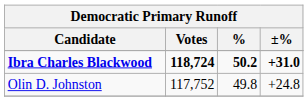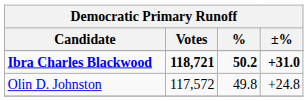Ibra Charles Blackwood | Votes: 118,724 -> 118,721
Olin D. Johnston | Votes: 117,752 -> 117,572
